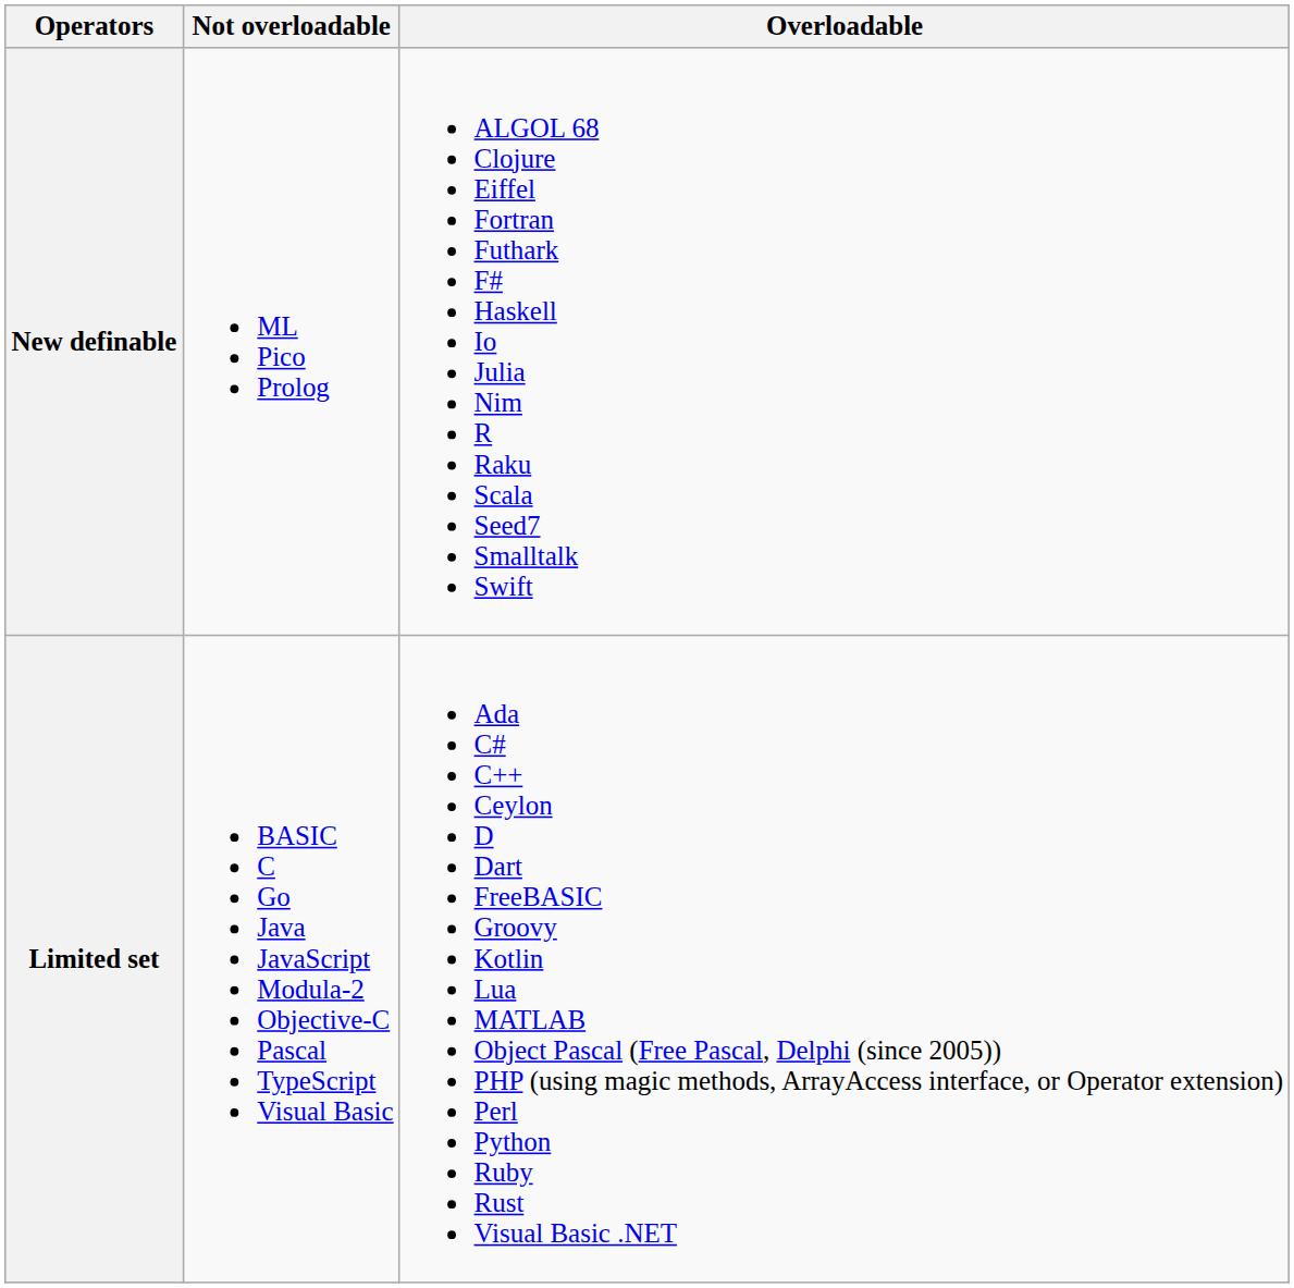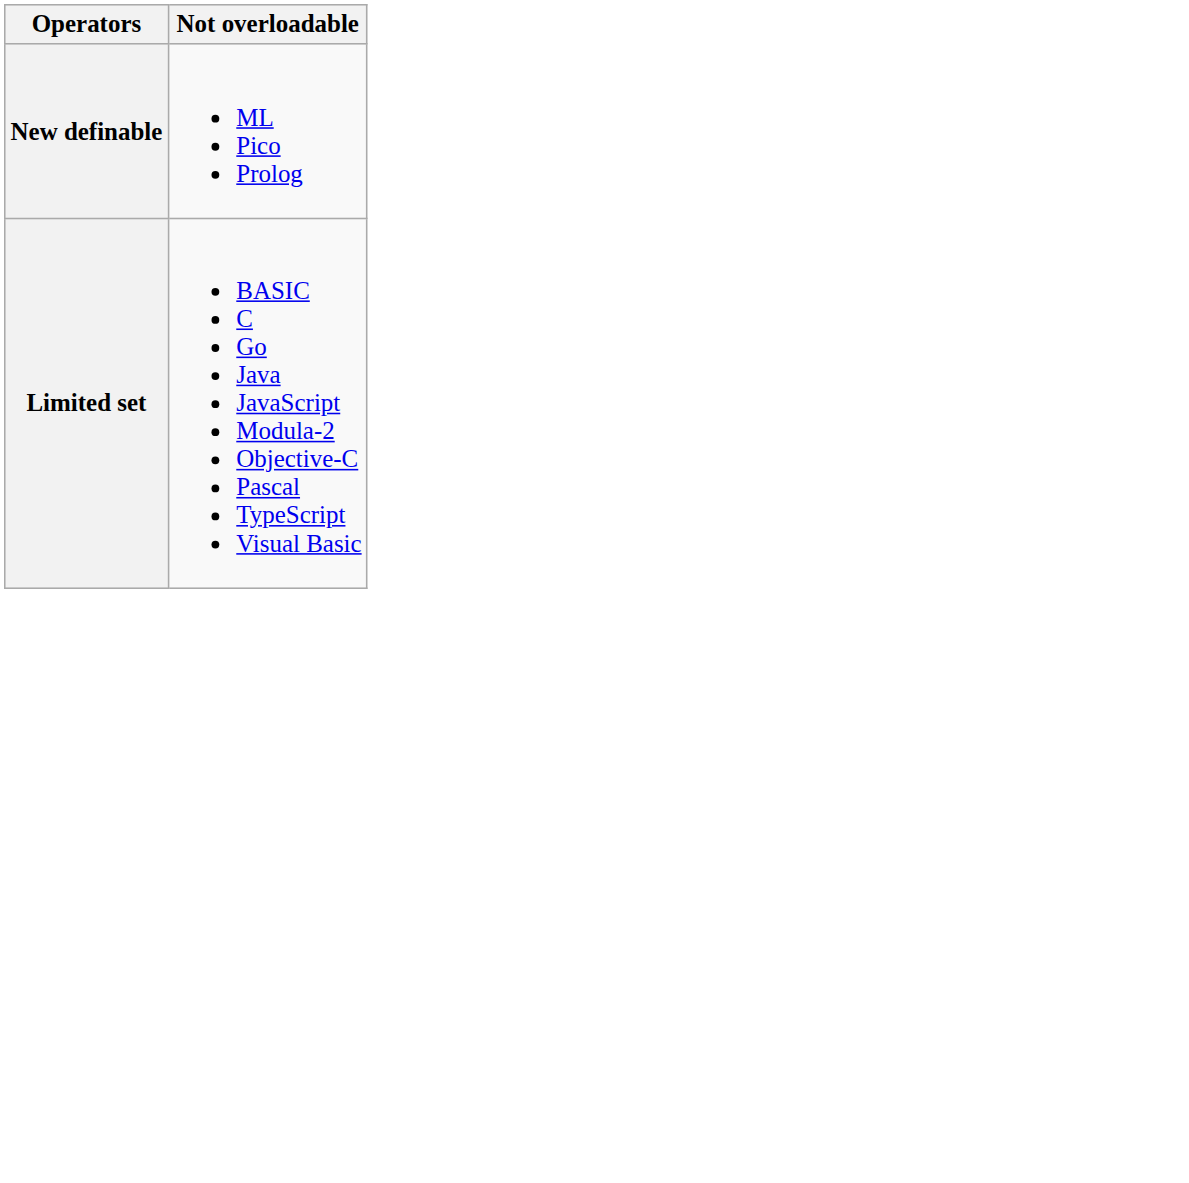- column: Overloadable | ALGOL 68 Clojure Eiffel Fortran Futhark F# Haskell Io Julia Nim R Raku Scala Seed7 Smalltalk Swift | Ada C# C++ Ceylon D Dart FreeBASIC Groovy Kotlin Lua MATLAB Object Pascal (Free Pascal, Delphi (since 2005)) PHP (using magic methods, ArrayAccess interface, or Operator extension) Perl Python Ruby Rust Visual Basic .NET
